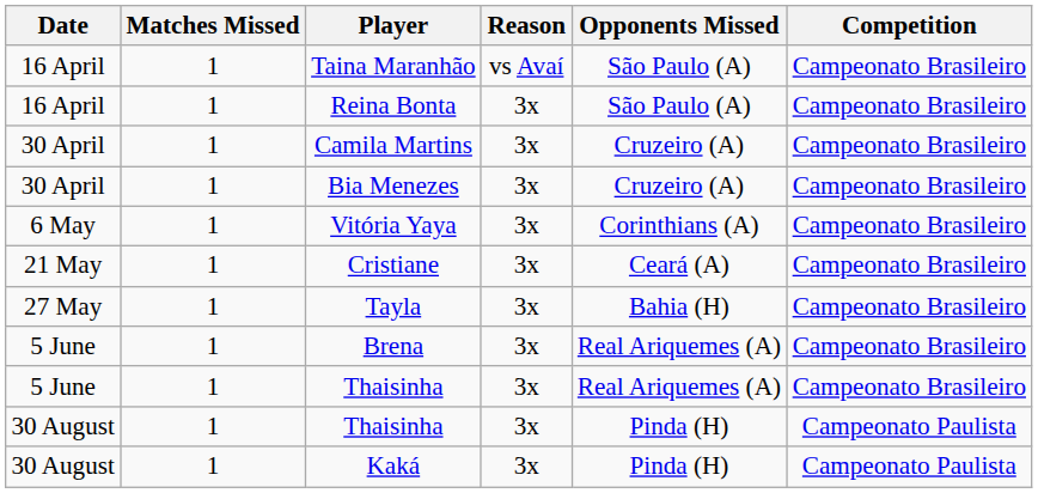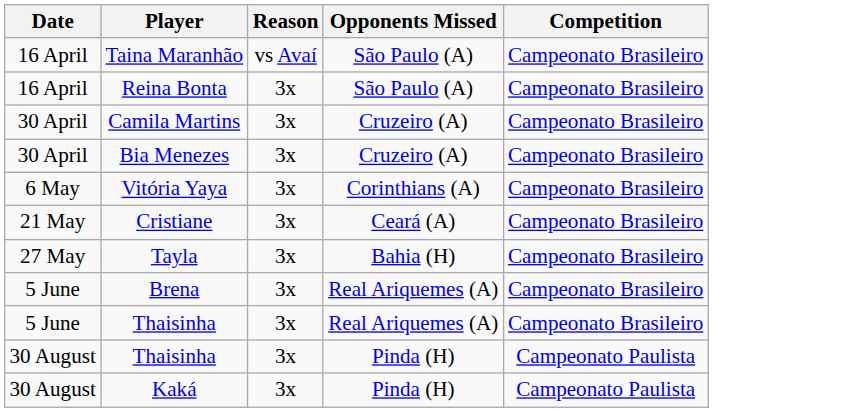- column: Matches Missed | 1 | 1 | 1 | 1 | 1 | 1 | 1 | 1 | 1 | 1 | 1
